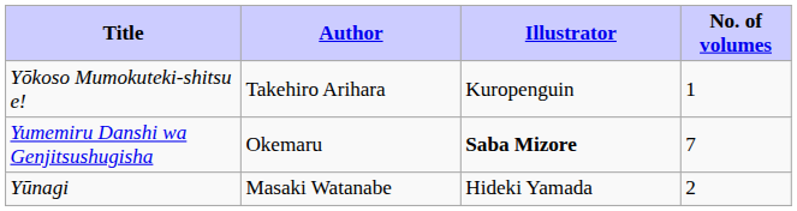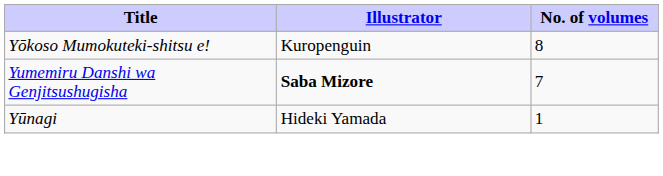- column: Author | Takehiro Arihara | Okemaru | Masaki Watanabe
Yōkoso Mumokuteki-shitsu e! | No. of volumes: 1 -> 8
Yūnagi | No. of volumes: 2 -> 1
